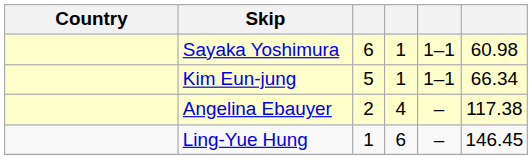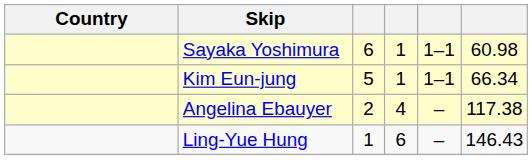Ling-Yue Hung | column 6: 146.45 -> 146.43
